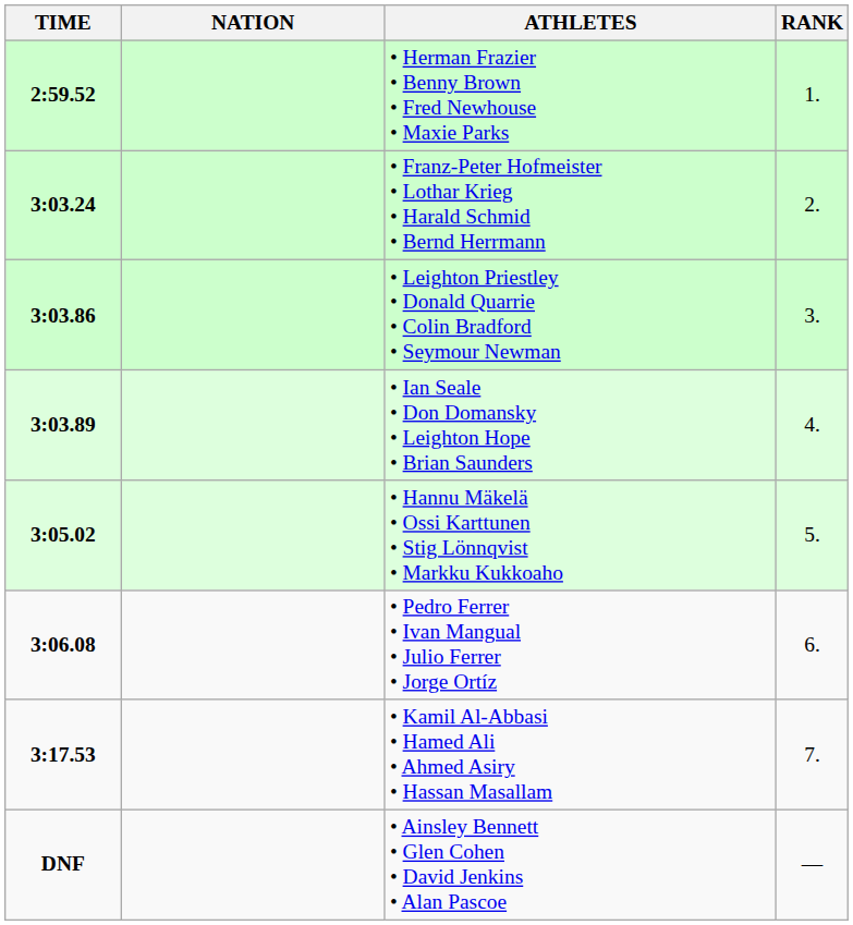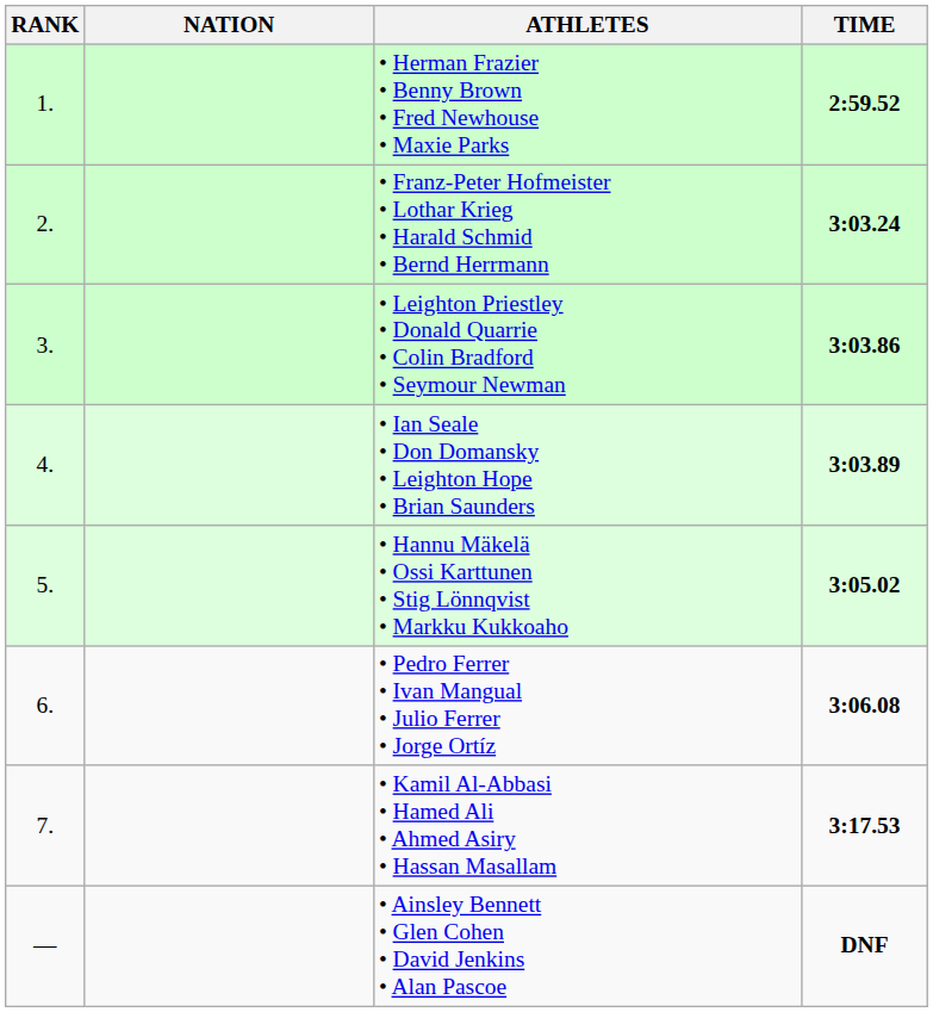columns swapped: RANK <-> TIME
